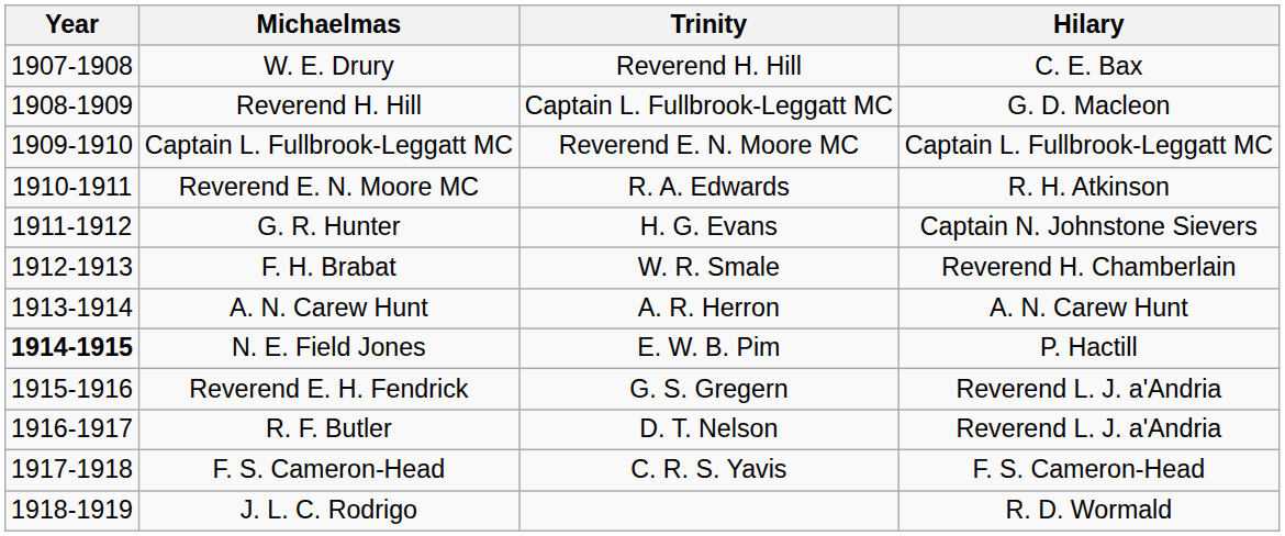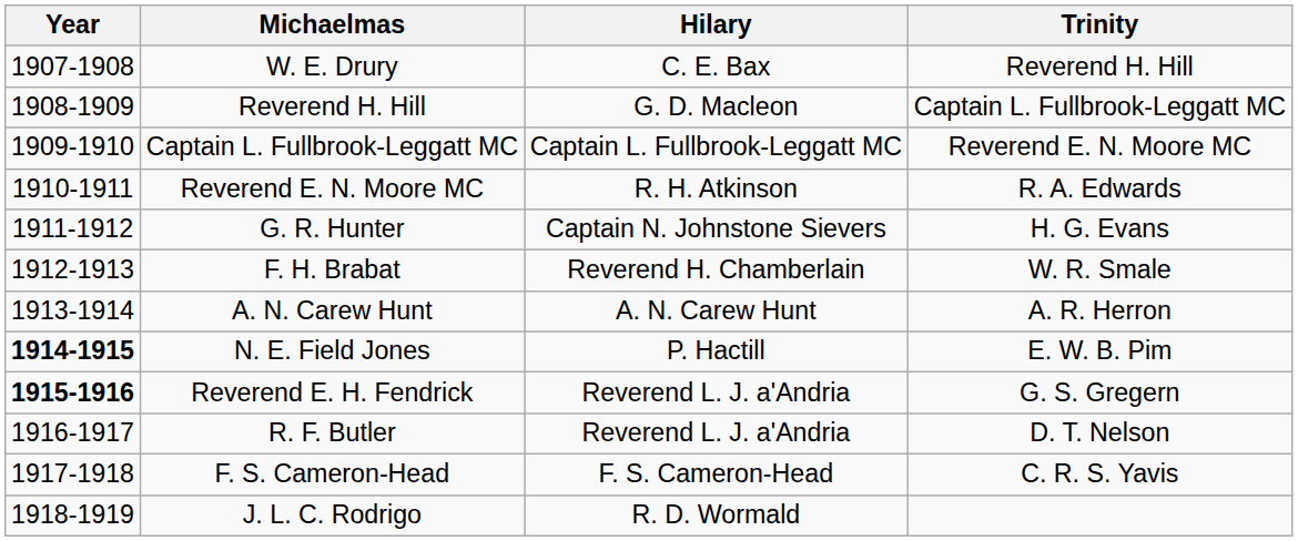columns swapped: Hilary <-> Trinity
Reverend E. H. Fendrick | Year: normal -> bold
